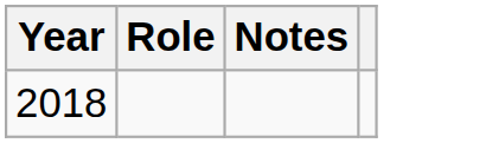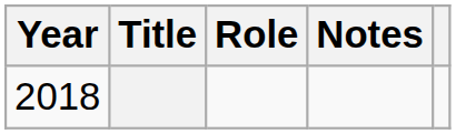+ column: Title
